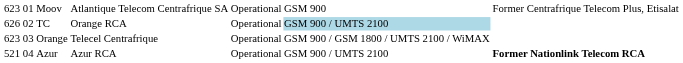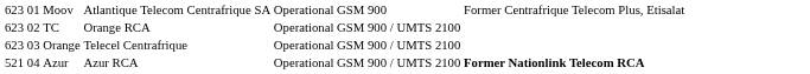TC | column 1: 626 -> 623
TC | column 6: lightblue background -> no background
Orange | column 6: GSM 900 / GSM 1800 / UMTS 2100 / WiMAX -> GSM 900 / UMTS 2100
